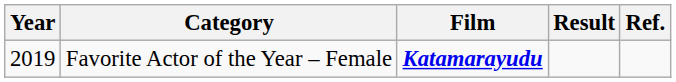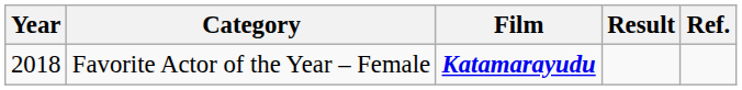Favorite Actor of the Year – Female | Year: 2019 -> 2018
